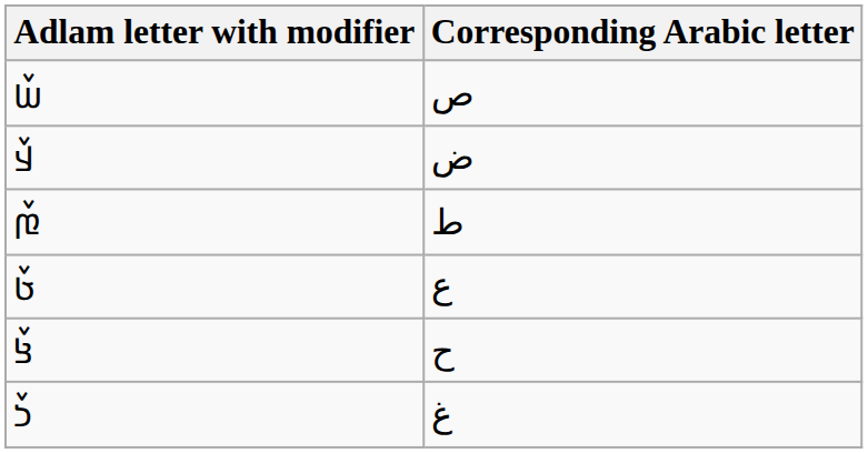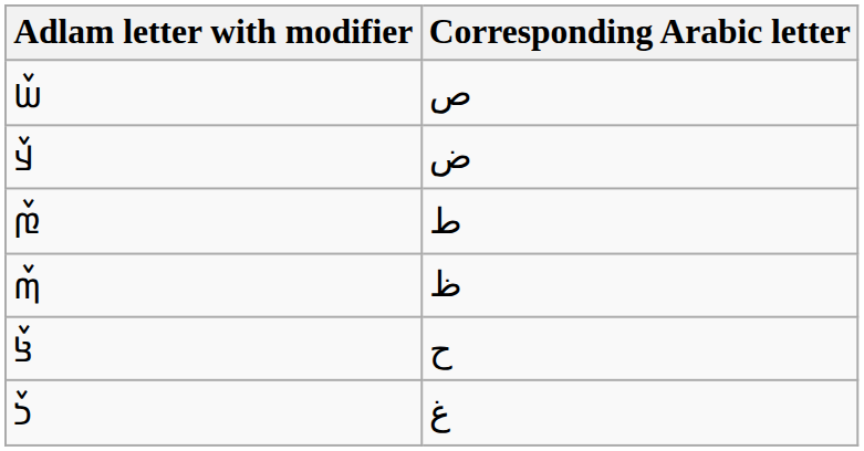+ row: 𞤶𞥈 | ظ
- row: 𞤢𞥈 | ع
